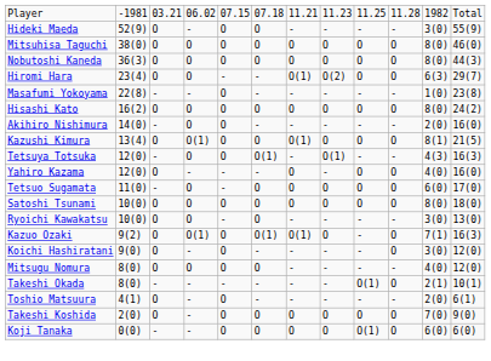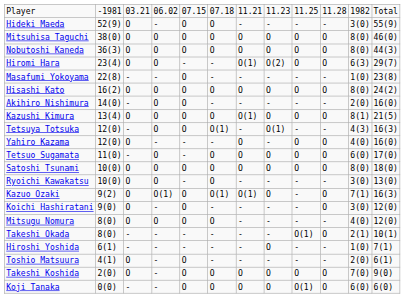Kazushi Kimura | column 4: O(1) -> O
+ row: Hiroshi Yoshida | 6(1) | - | - | - | - | - | O | - | - | 1(0) | 7(1)
